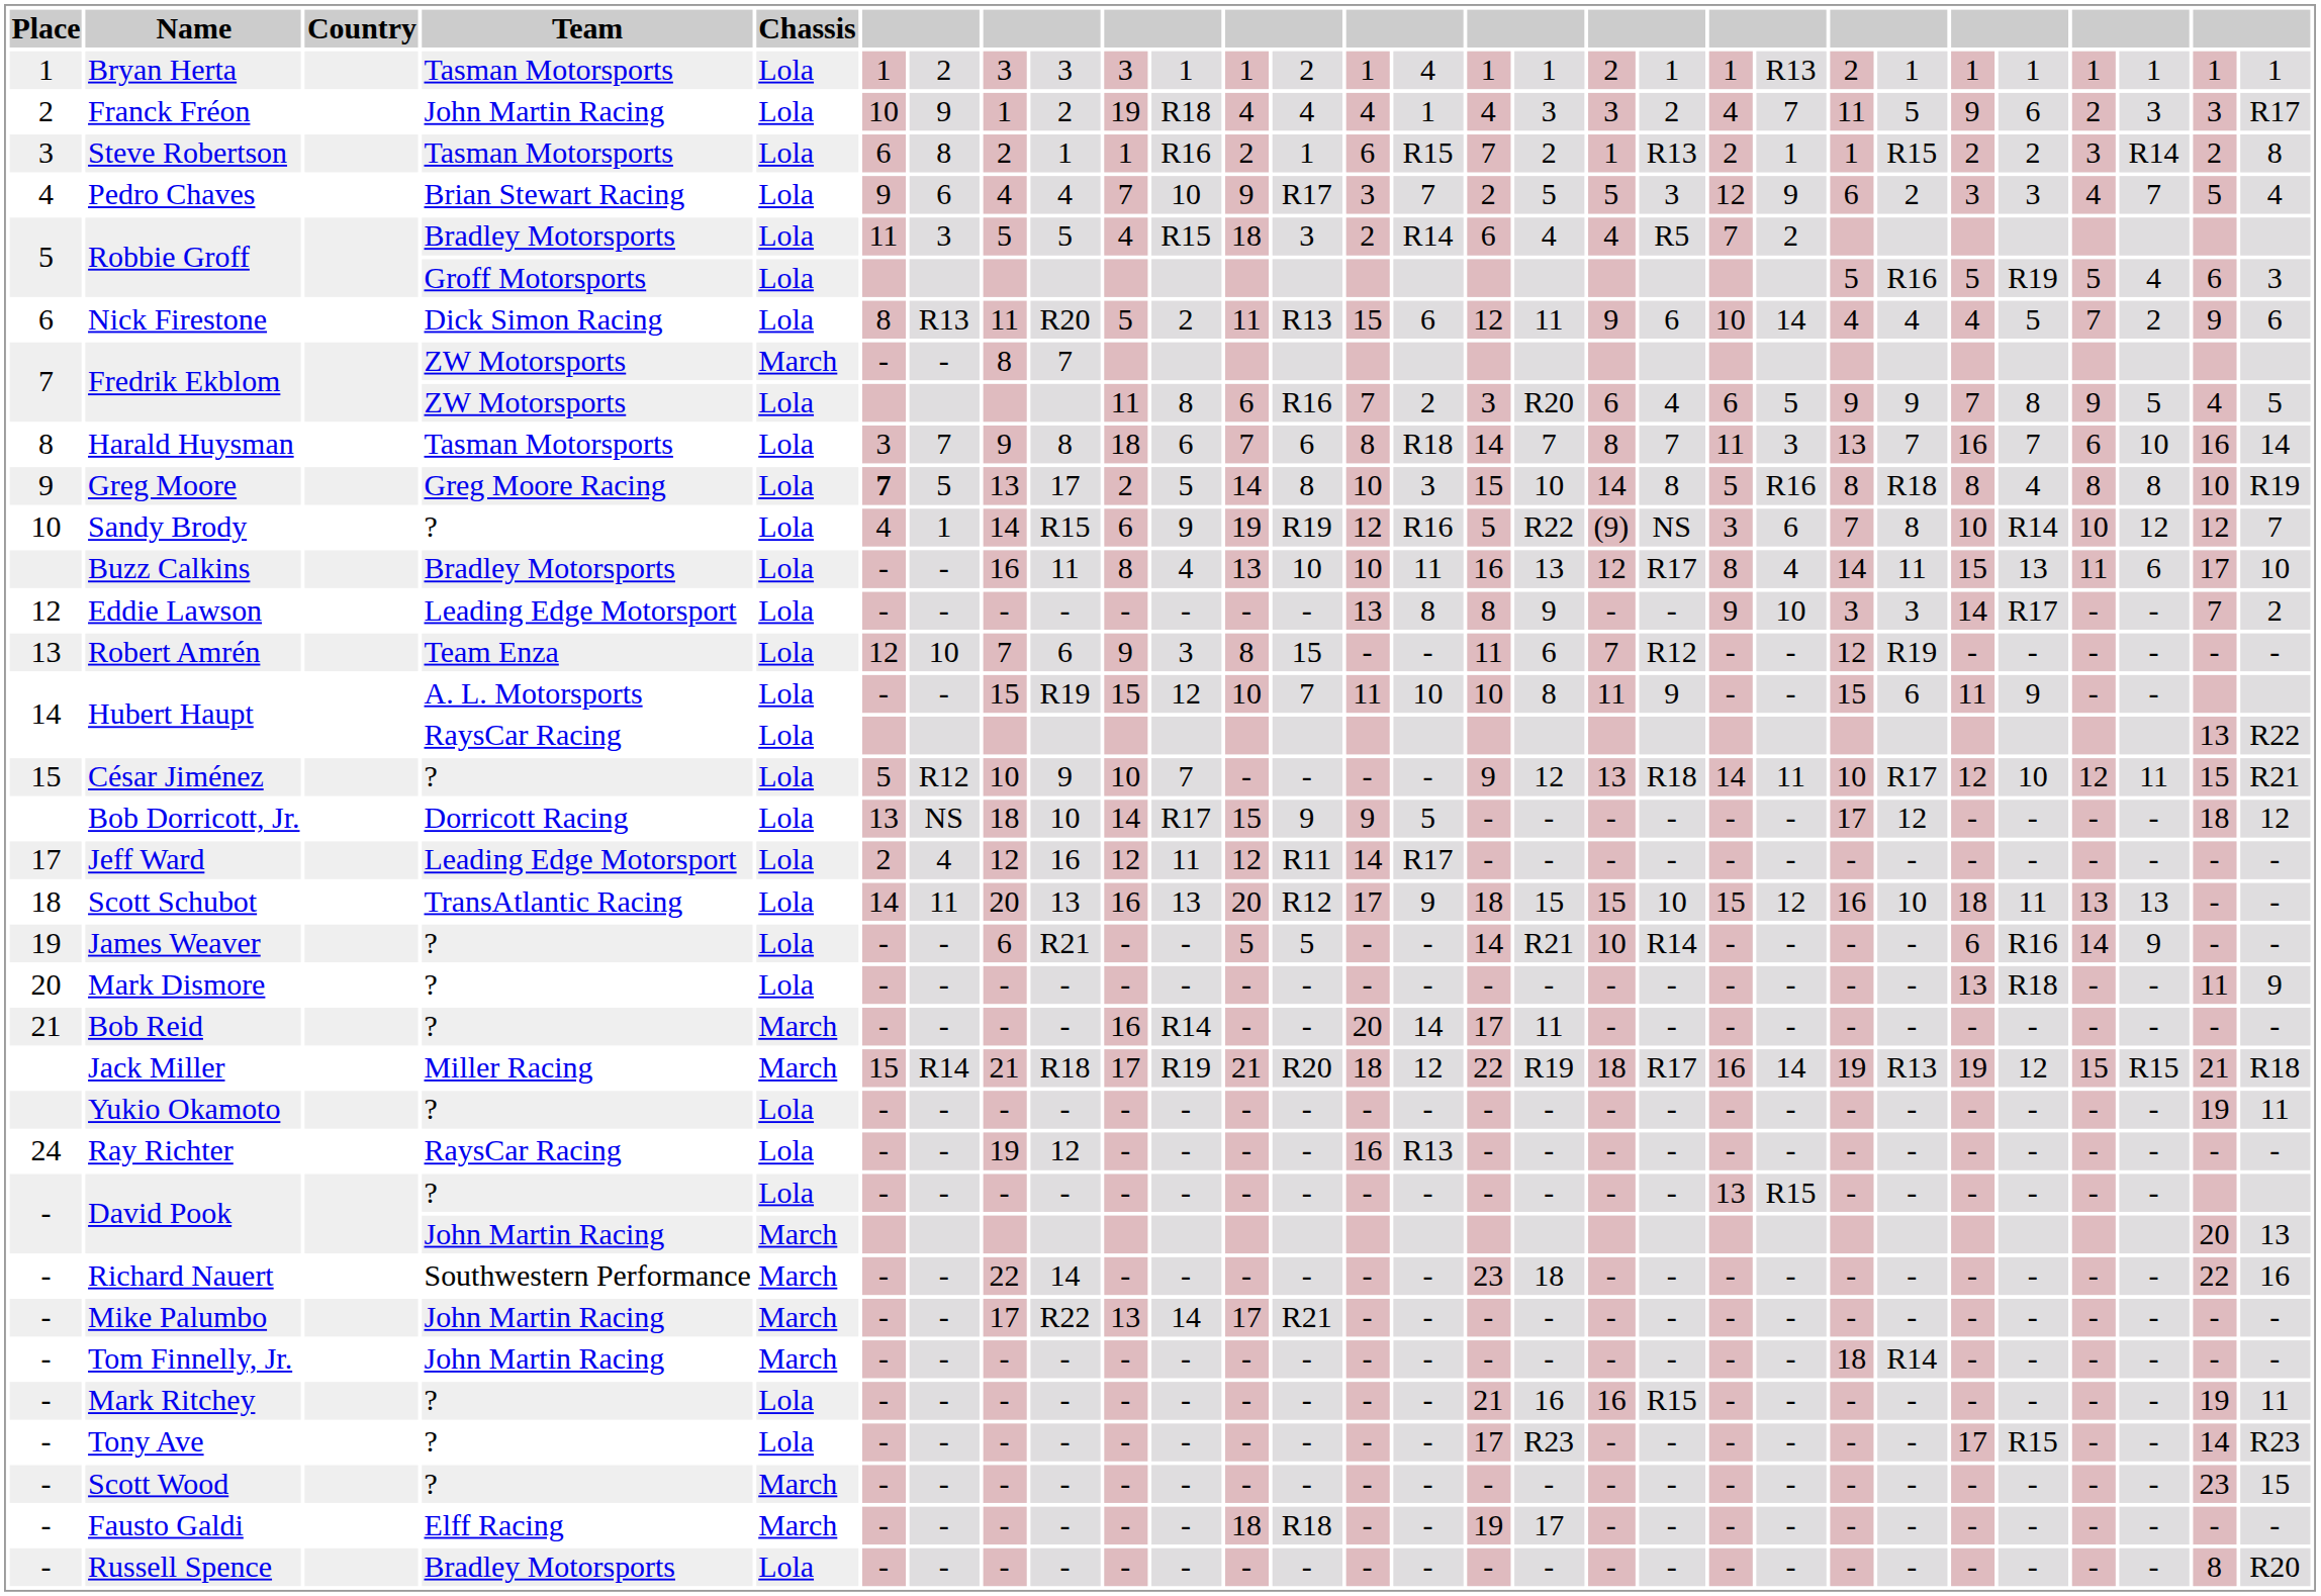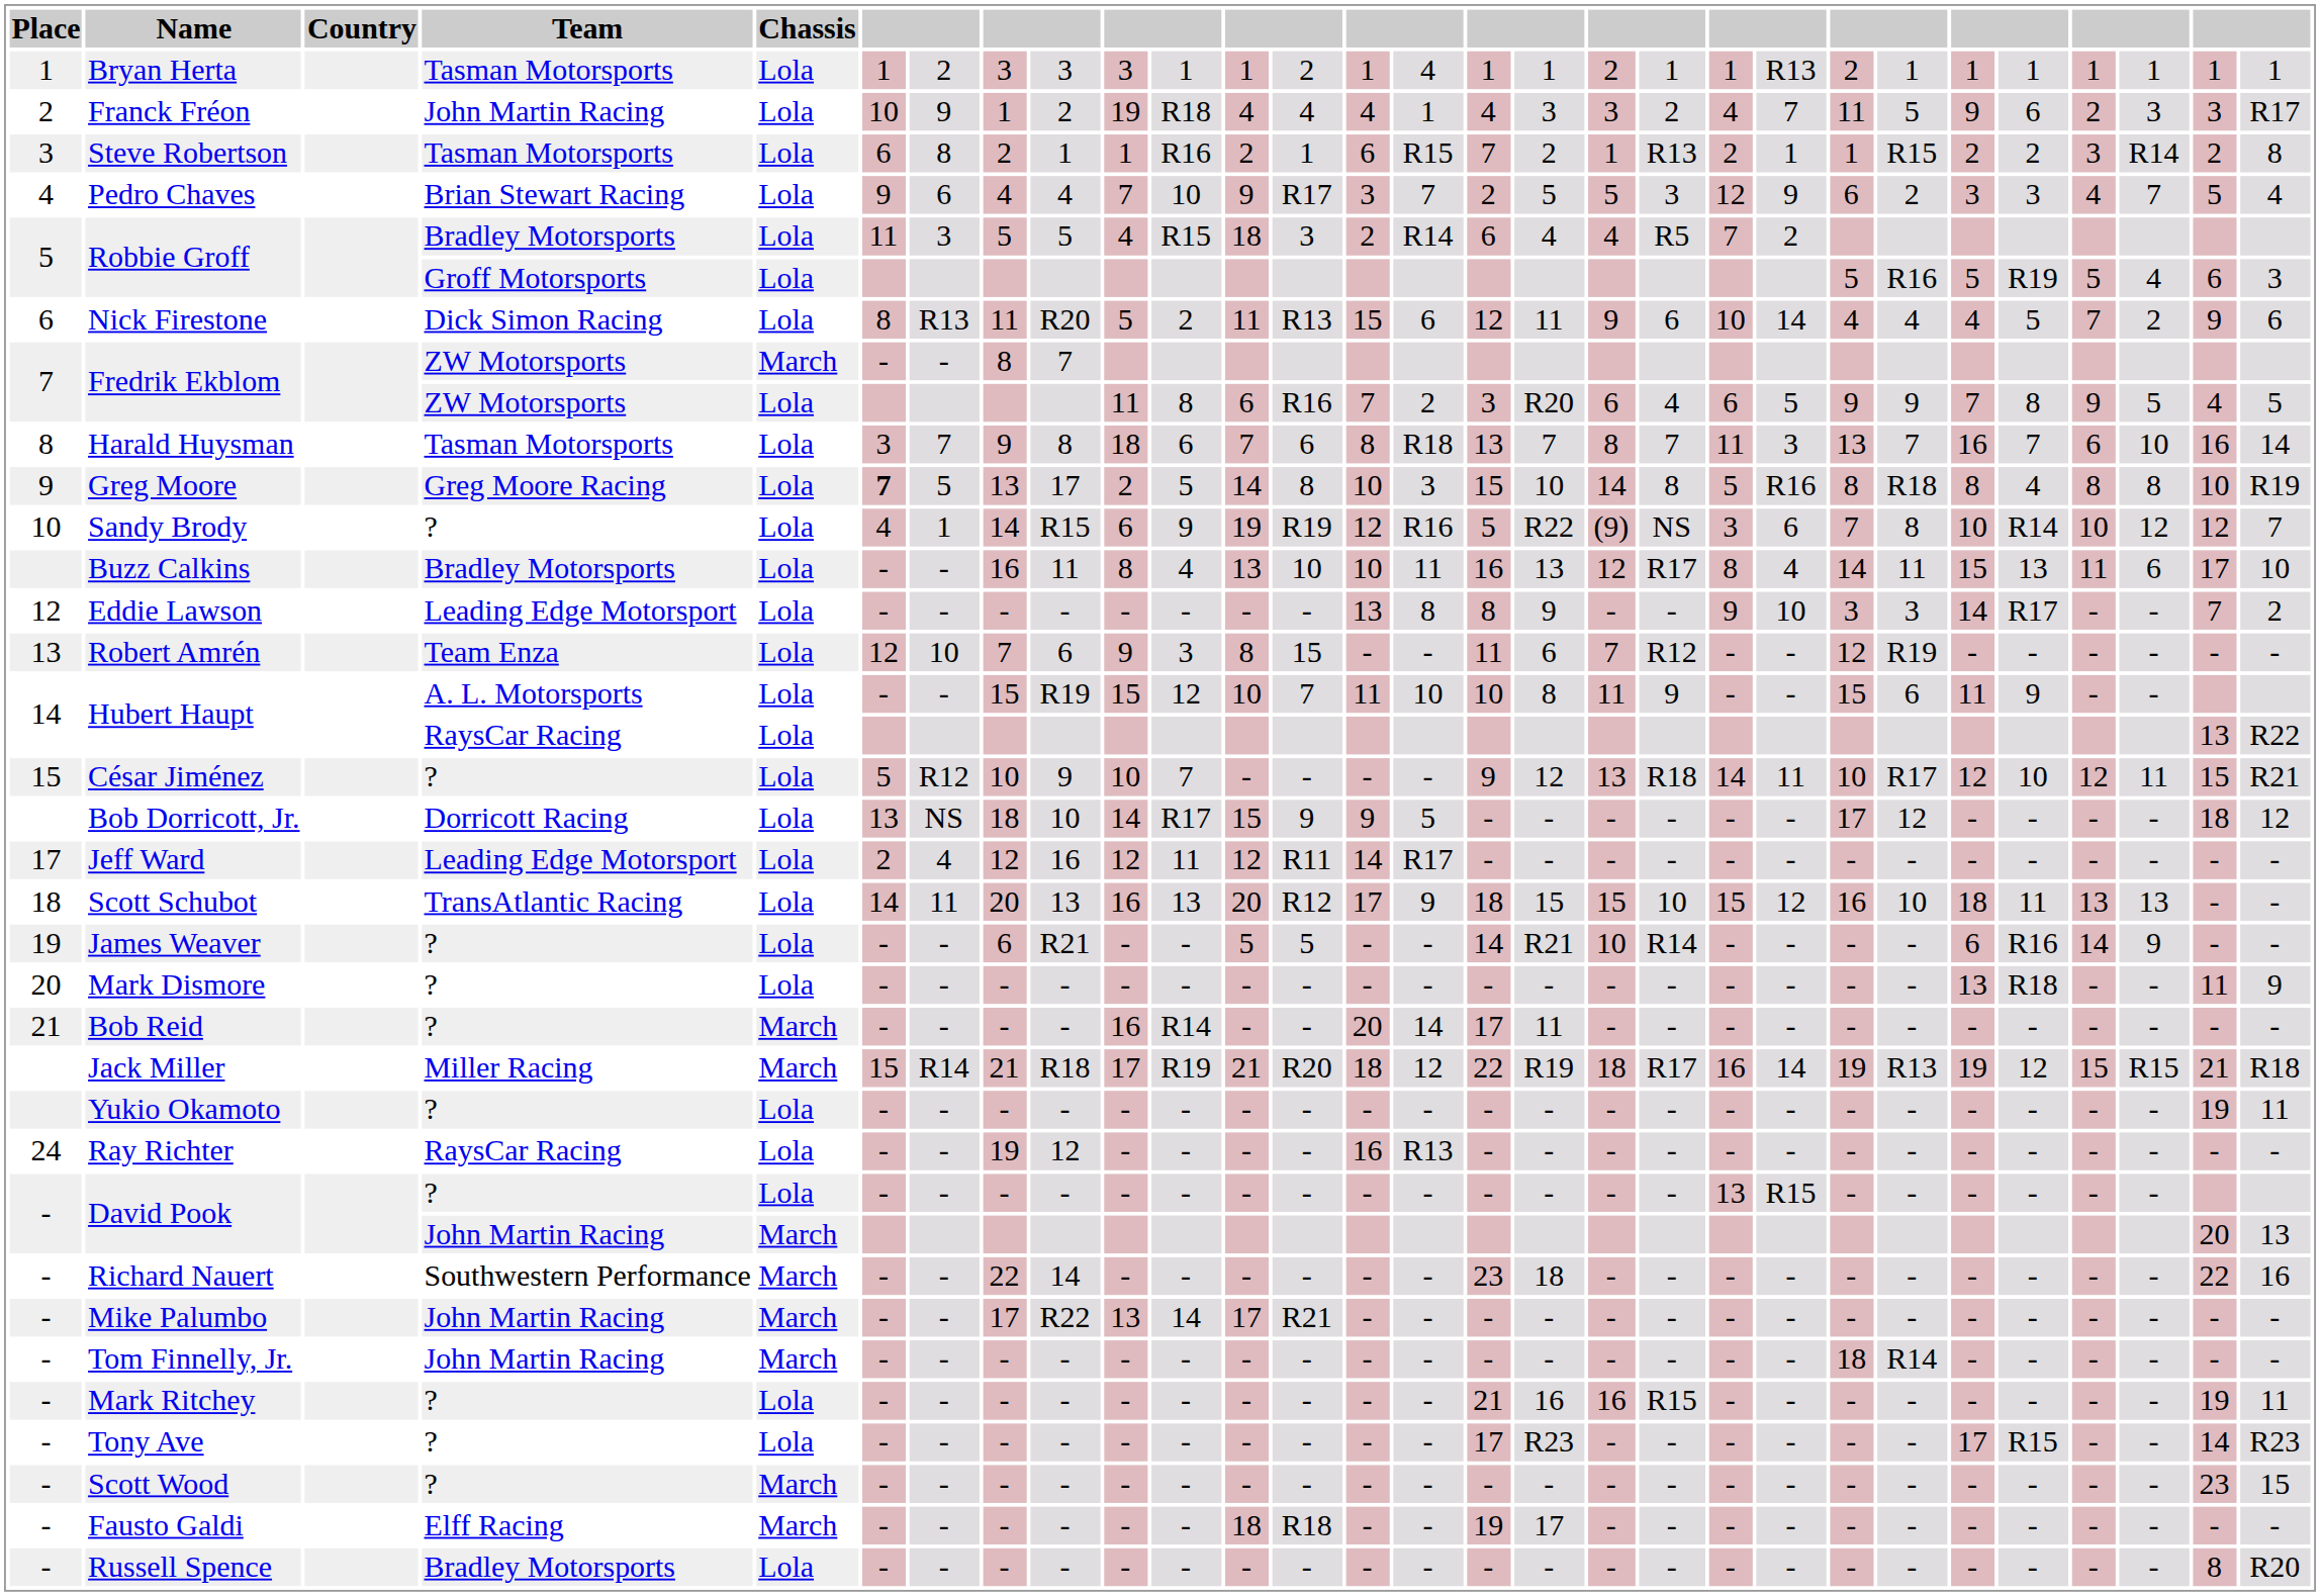Harald Huysman | column 16: 14 -> 13
